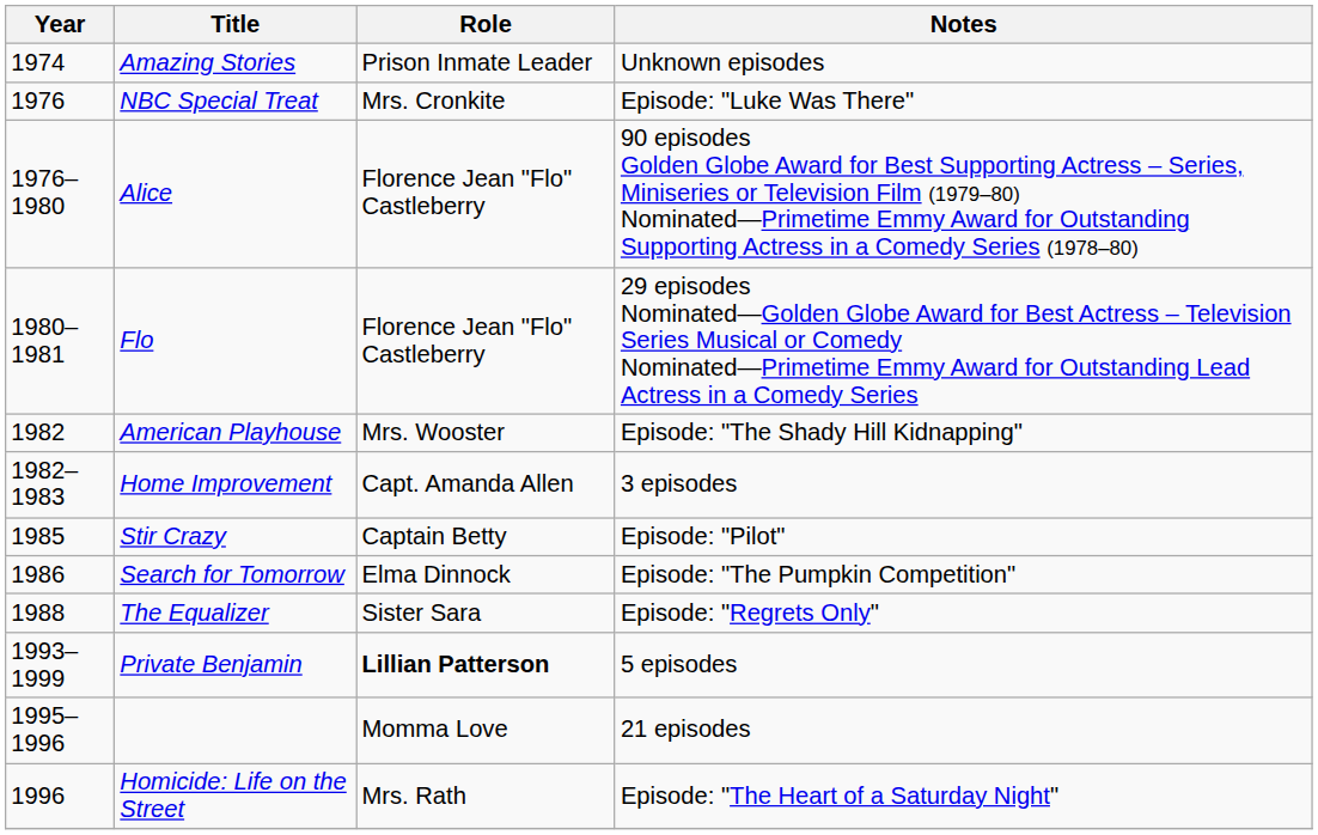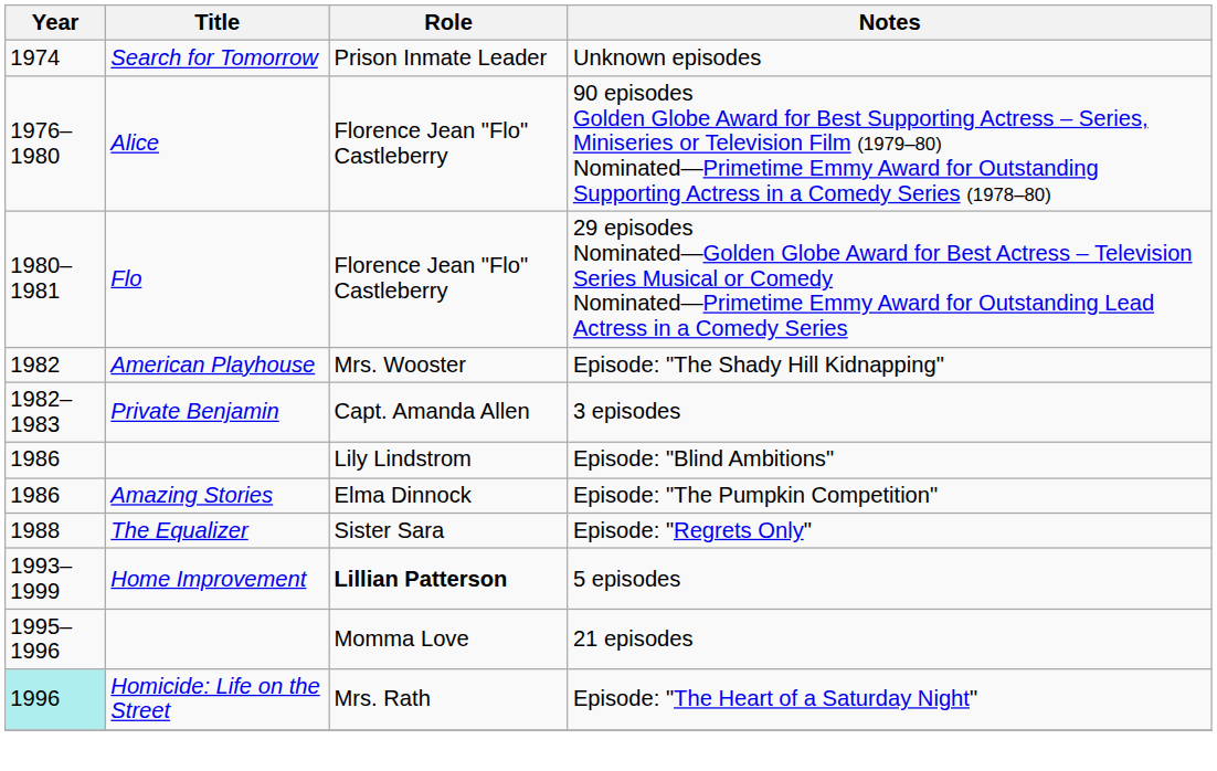Unknown episodes | Title: Amazing Stories -> Search for Tomorrow
- row: 1976 | NBC Special Treat | Mrs. Cronkite | Episode: "Luke Was There"
3 episodes | Title: Home Improvement -> Private Benjamin
- row: 1985 | Stir Crazy | Captain Betty | Episode: "Pilot"
+ row: 1986 | Lily Lindstrom | Episode: "Blind Ambitions"
Episode: "The Pumpkin Competition" | Title: Search for Tomorrow -> Amazing Stories
5 episodes | Title: Private Benjamin -> Home Improvement
Episode: "The Heart of a Saturday Night" | Year: no background -> paleturquoise background
